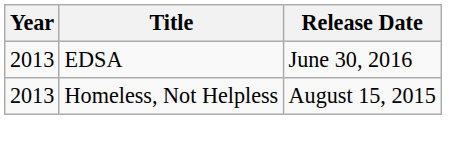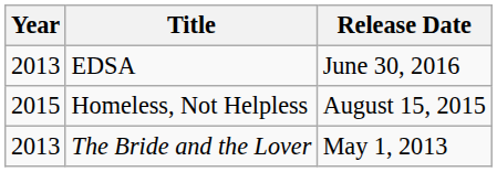Homeless, Not Helpless | Year: 2013 -> 2015
+ row: 2013 | The Bride and the Lover | May 1, 2013
